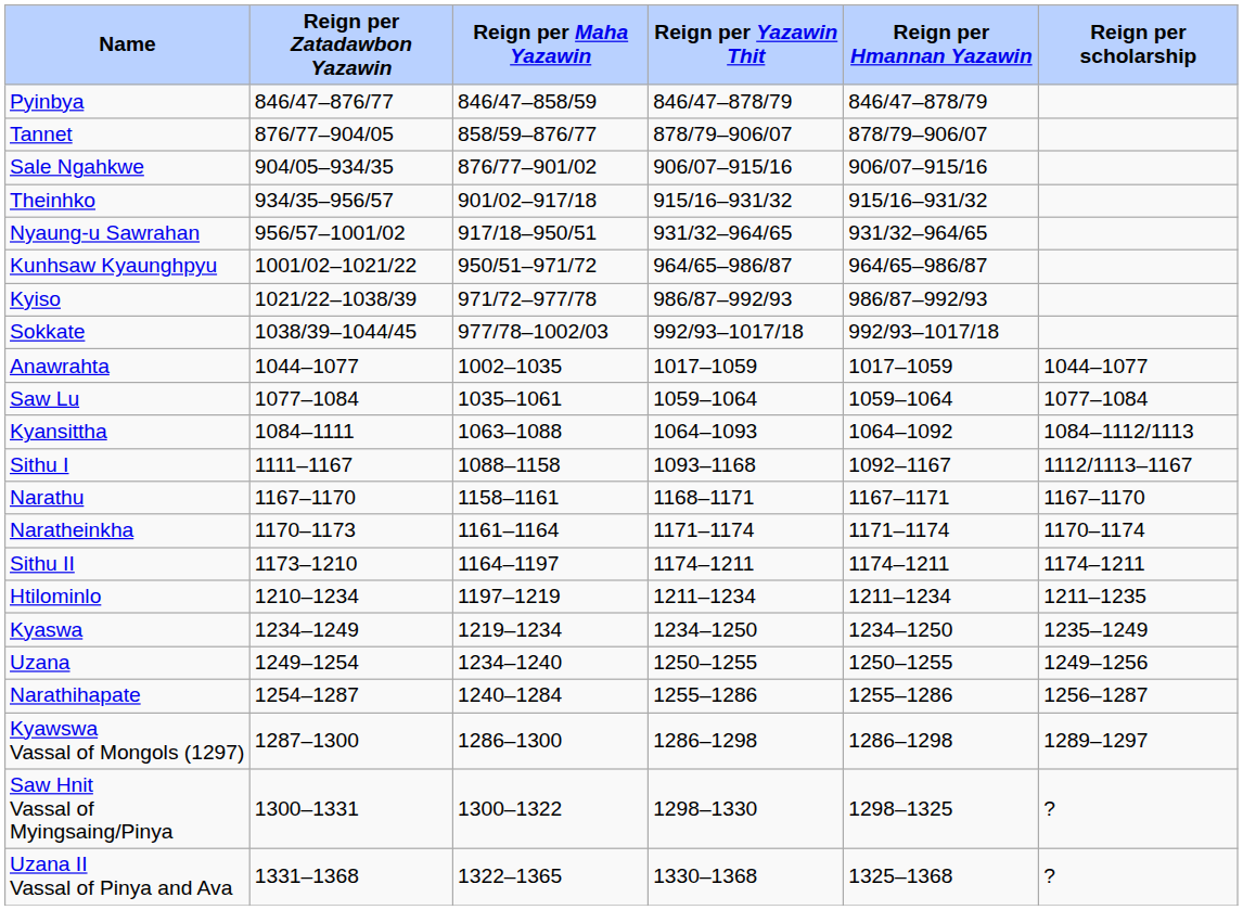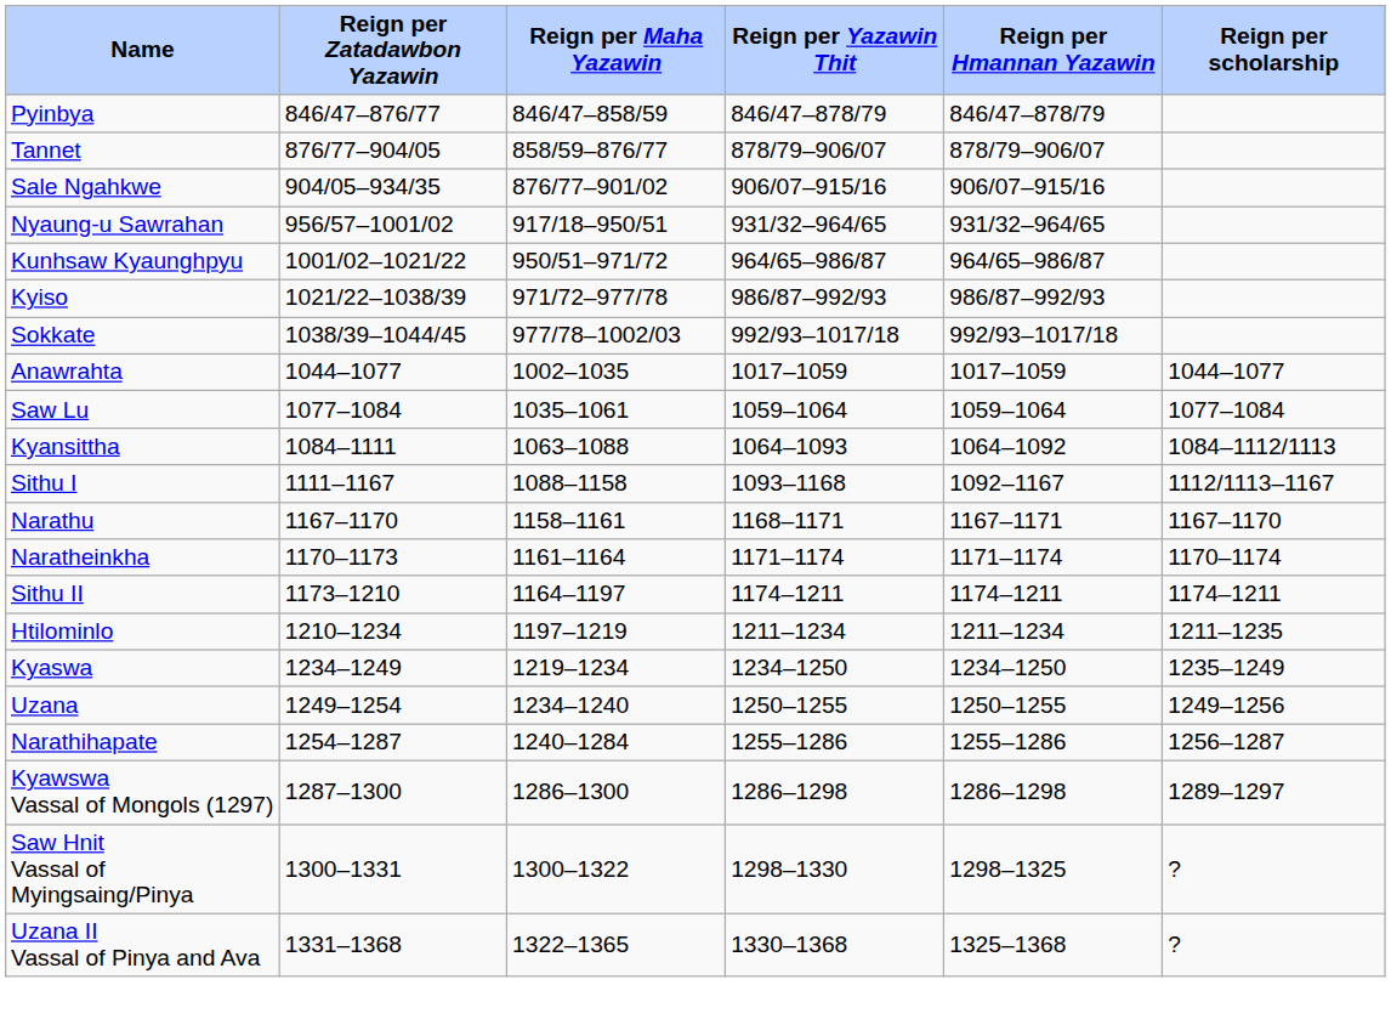- row: Theinhko | 934/35–956/57 | 901/02–917/18 | 915/16–931/32 | 915/16–931/32
